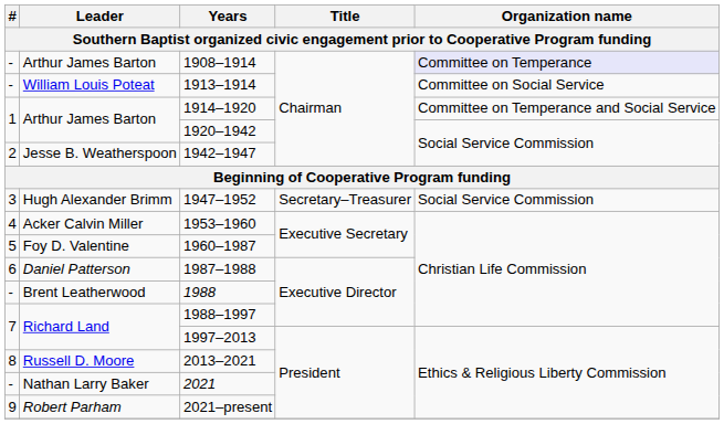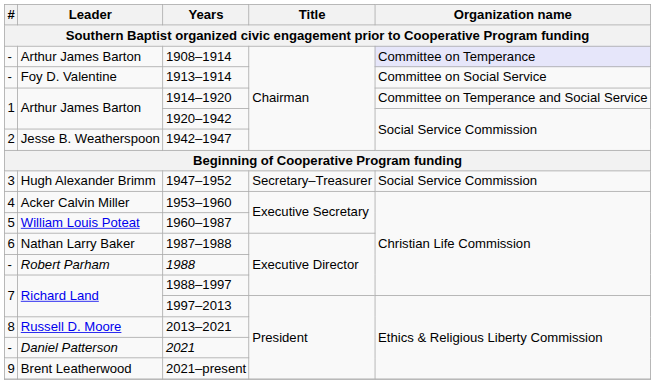1913–1914 | Leader: William Louis Poteat -> Foy D. Valentine
1960–1987 | Leader: Foy D. Valentine -> William Louis Poteat
1987–1988 | Leader: Daniel Patterson -> Nathan Larry Baker
1988 | Leader: Brent Leatherwood -> Robert Parham
2021 | Leader: Nathan Larry Baker -> Daniel Patterson
2021–present | Leader: Robert Parham -> Brent Leatherwood
